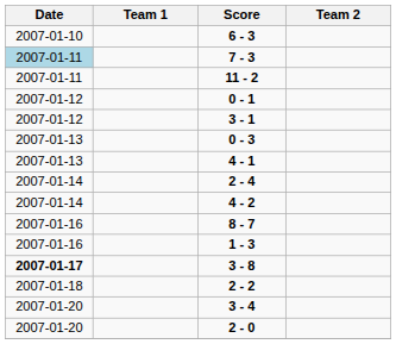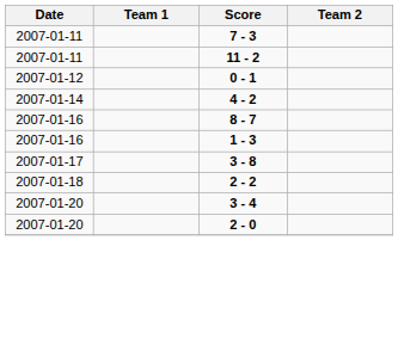- row: 2007-01-10 | 6 - 3
7 - 3 | Date: lightblue background -> no background
- row: 2007-01-12 | 3 - 1
- row: 2007-01-13 | 0 - 3
- row: 2007-01-13 | 4 - 1
- row: 2007-01-14 | 2 - 4
3 - 8 | Date: bold -> normal
